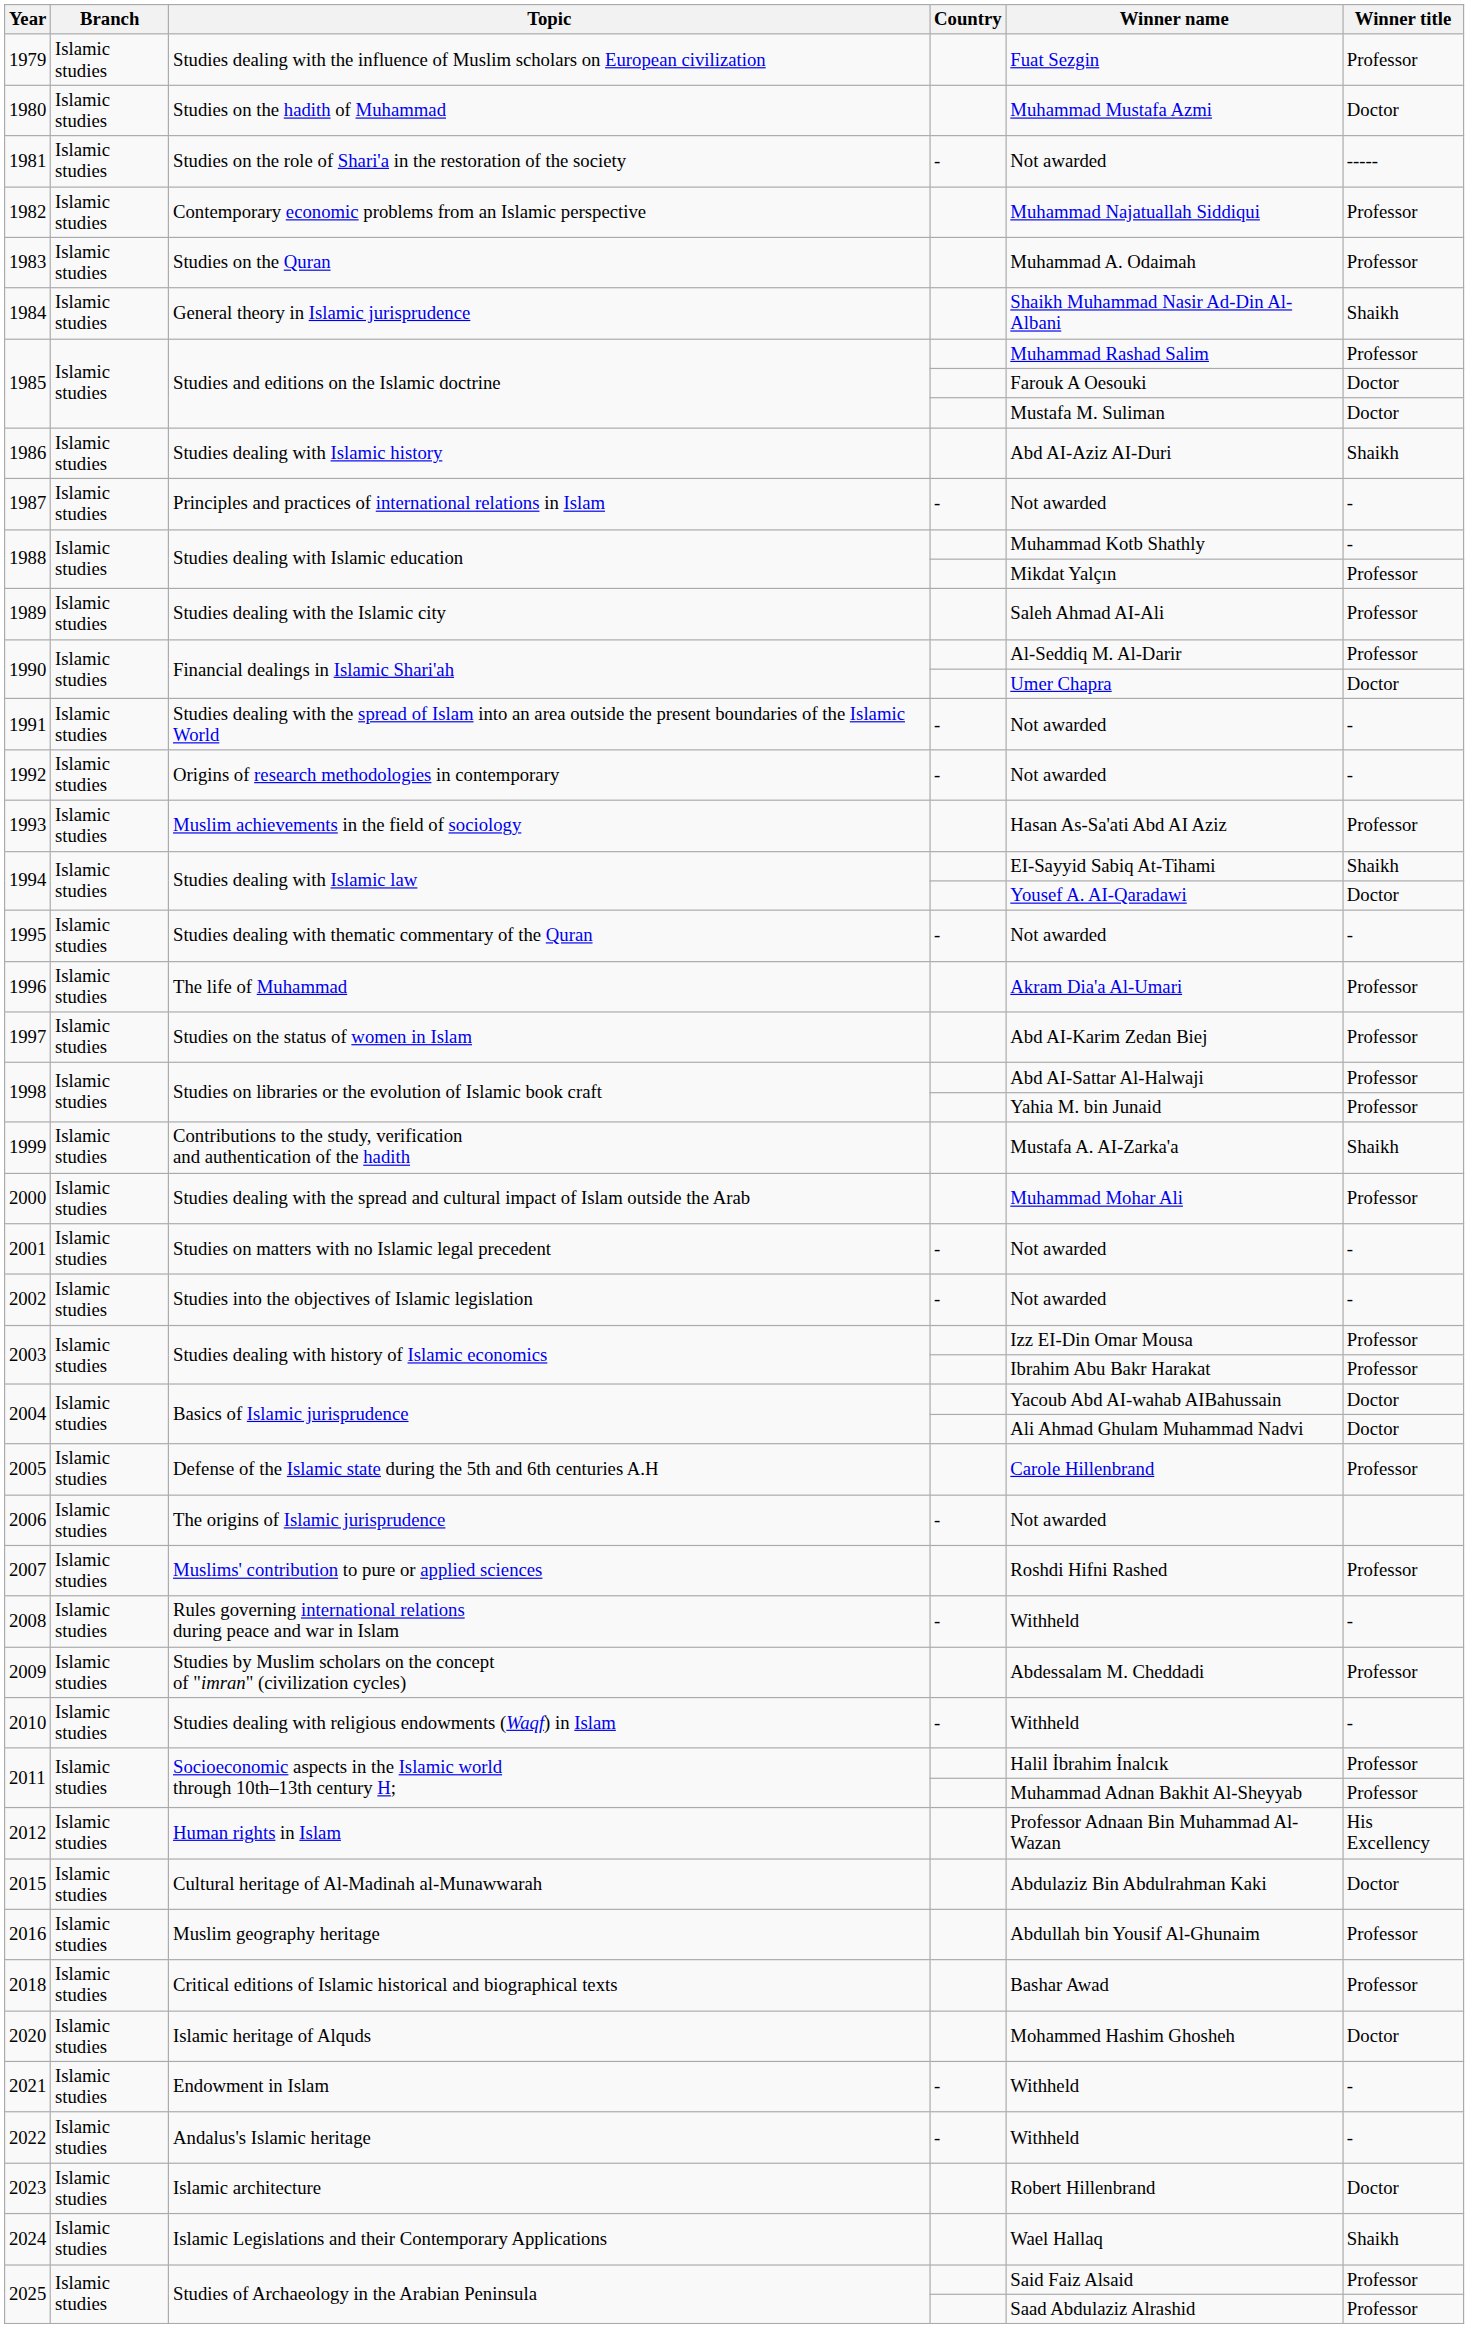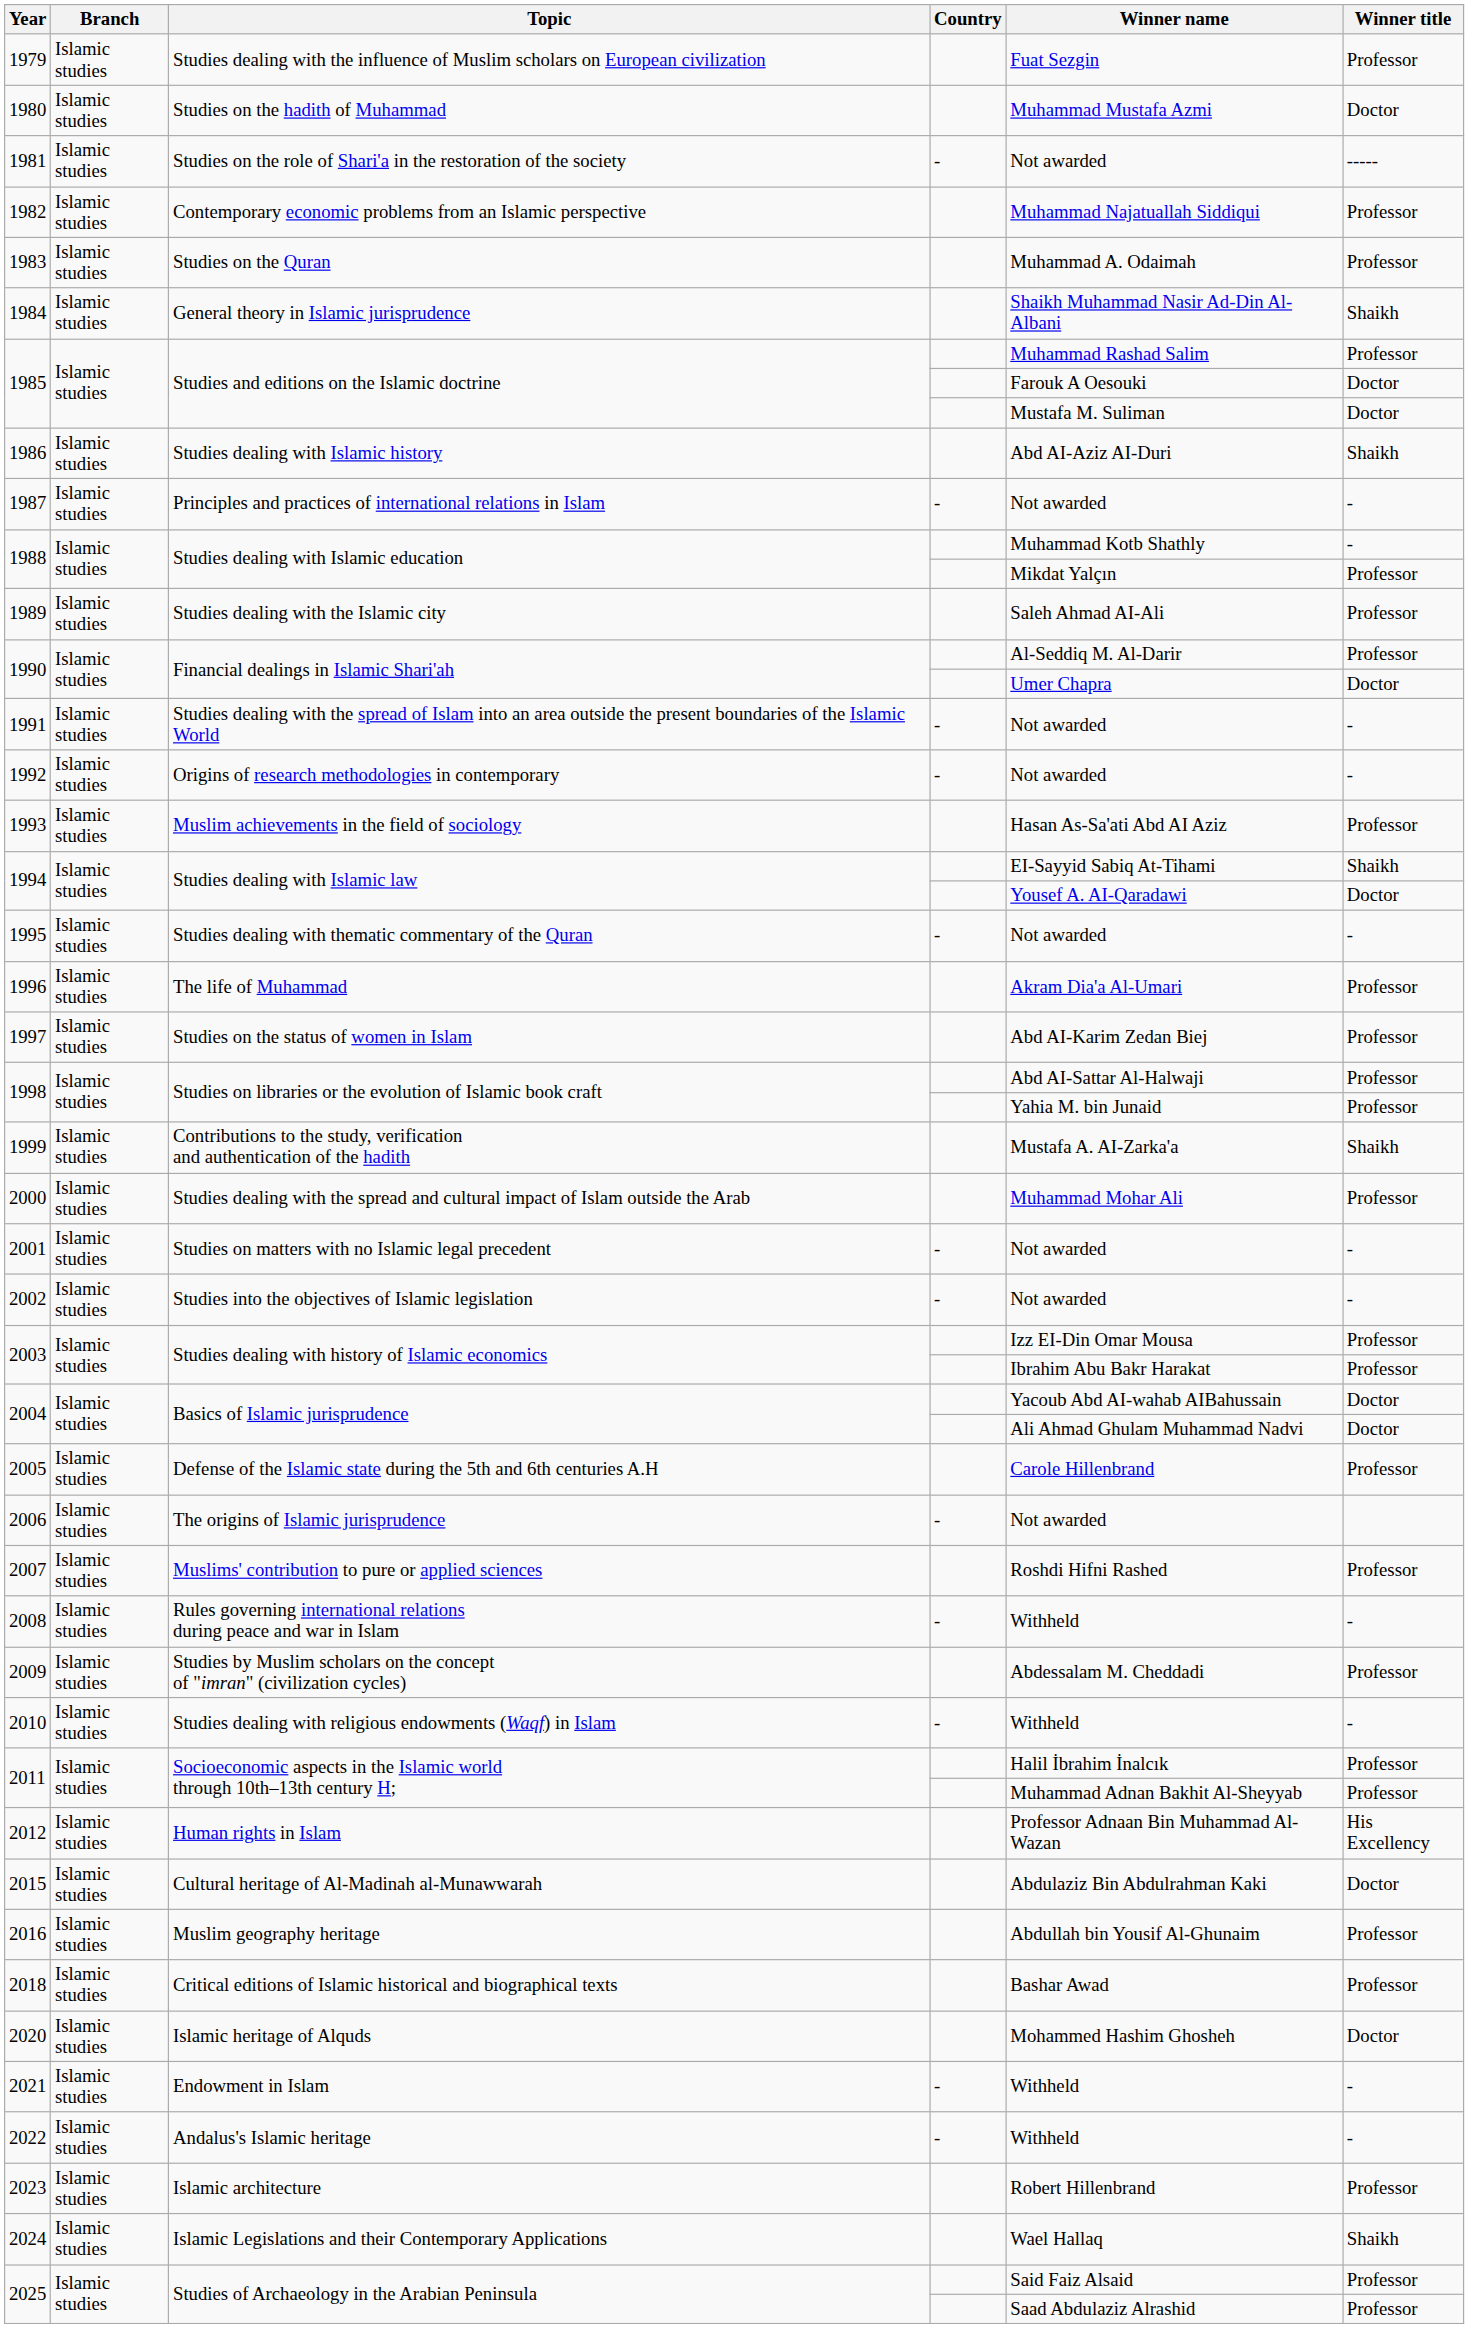2023 | Winner title: Doctor -> Professor
